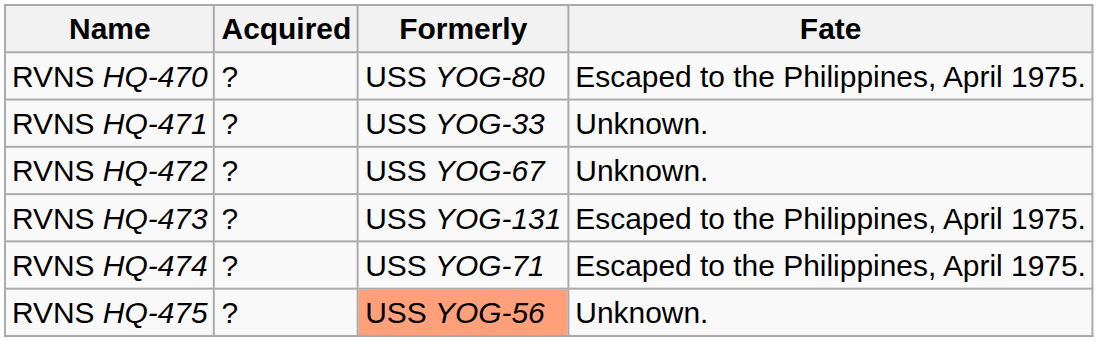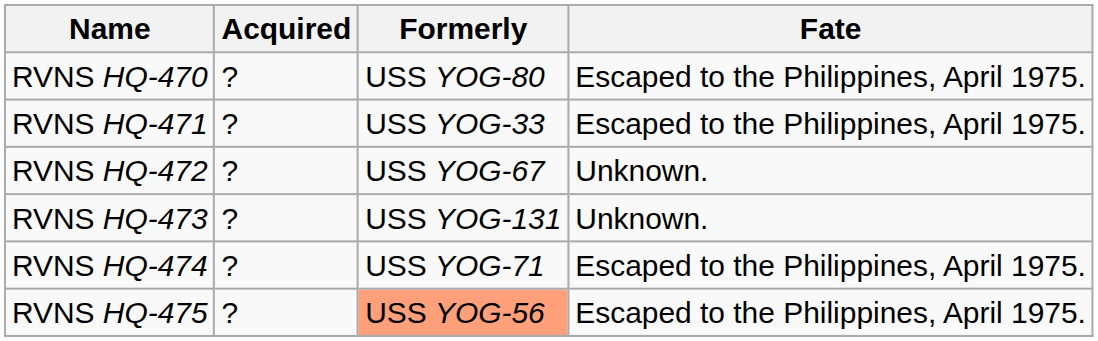RVNS HQ-471 | Fate: Unknown. -> Escaped to the Philippines, April 1975.
RVNS HQ-473 | Fate: Escaped to the Philippines, April 1975. -> Unknown.
RVNS HQ-475 | Fate: Unknown. -> Escaped to the Philippines, April 1975.
